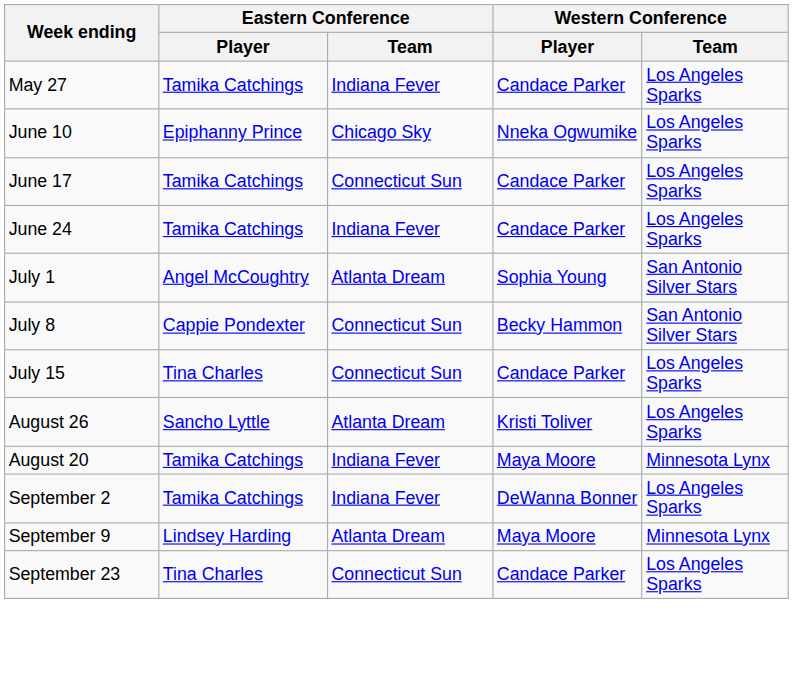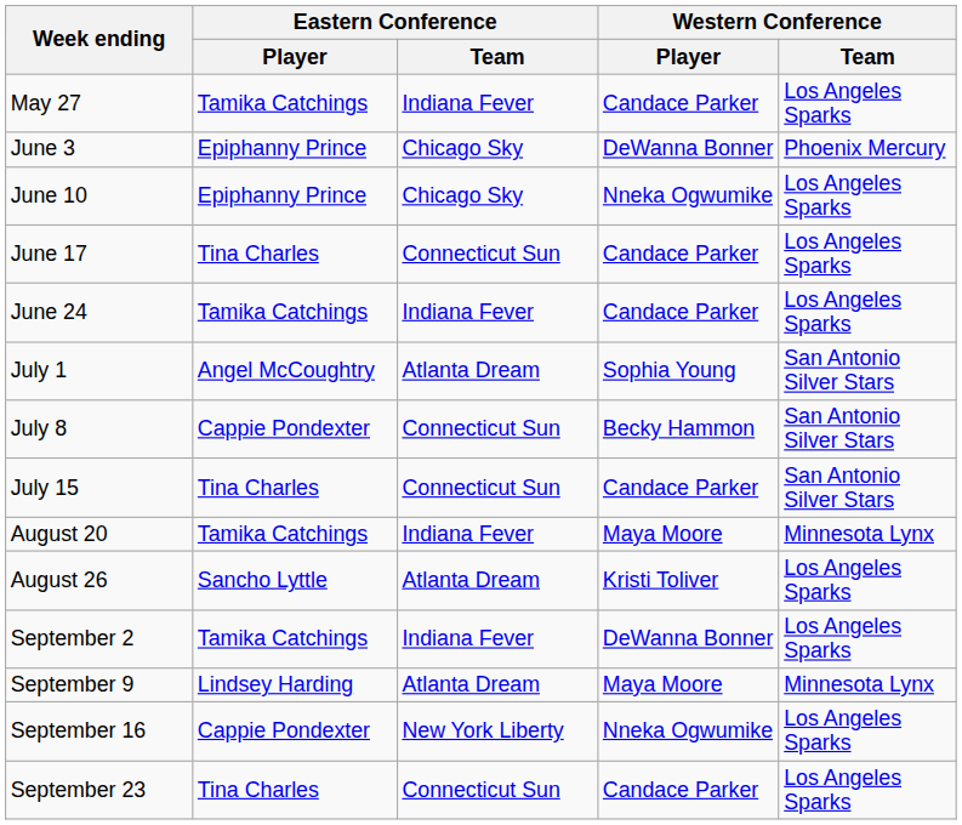+ row: June 3 | Epiphanny Prince | Chicago Sky | DeWanna Bonner | Phoenix Mercury
June 17 | Eastern Conference / Player: Tamika Catchings -> Tina Charles
July 15 | Western Conference / Team: Los Angeles Sparks -> San Antonio Silver Stars
rows swapped: August 20 <-> August 26
+ row: September 16 | Cappie Pondexter | New York Liberty | Nneka Ogwumike | Los Angeles Sparks
